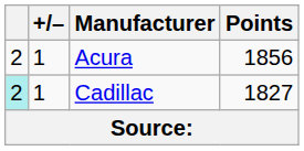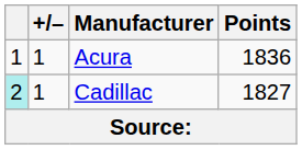Acura | column 1: 2 -> 1
Acura | Points: 1856 -> 1836
